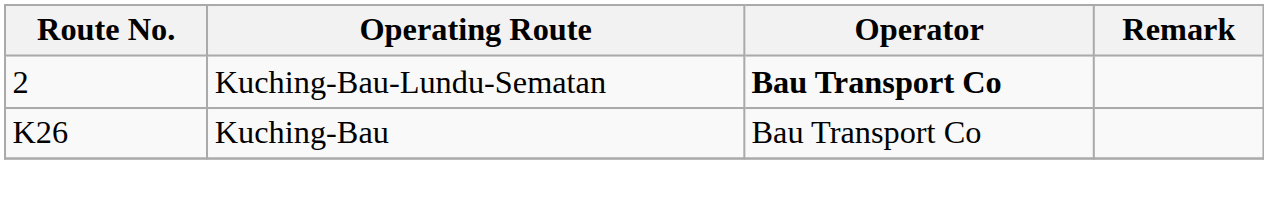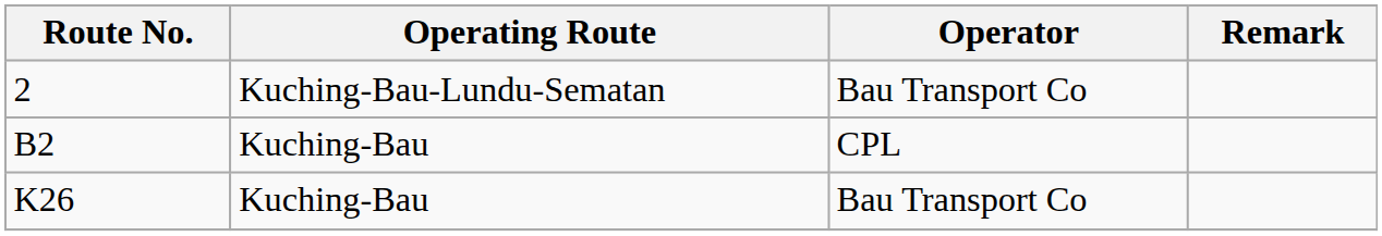2 | Operator: bold -> normal
+ row: B2 | Kuching-Bau | CPL
